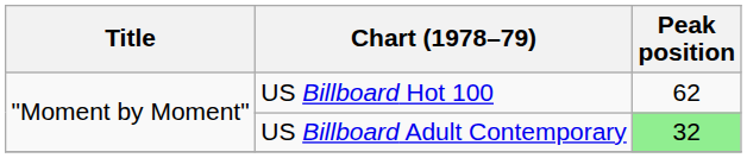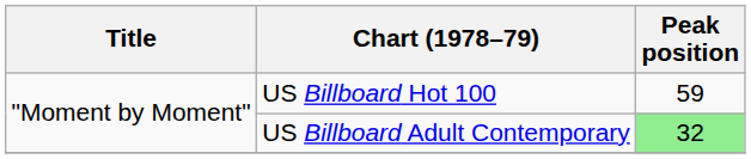US Billboard Hot 100 | Peak position: 62 -> 59
